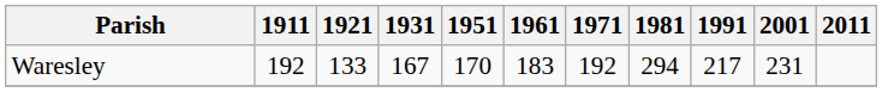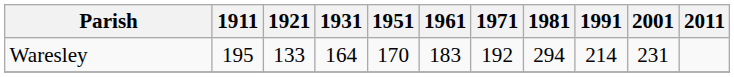Waresley | 1911: 192 -> 195
Waresley | 1931: 167 -> 164
Waresley | 1991: 217 -> 214
